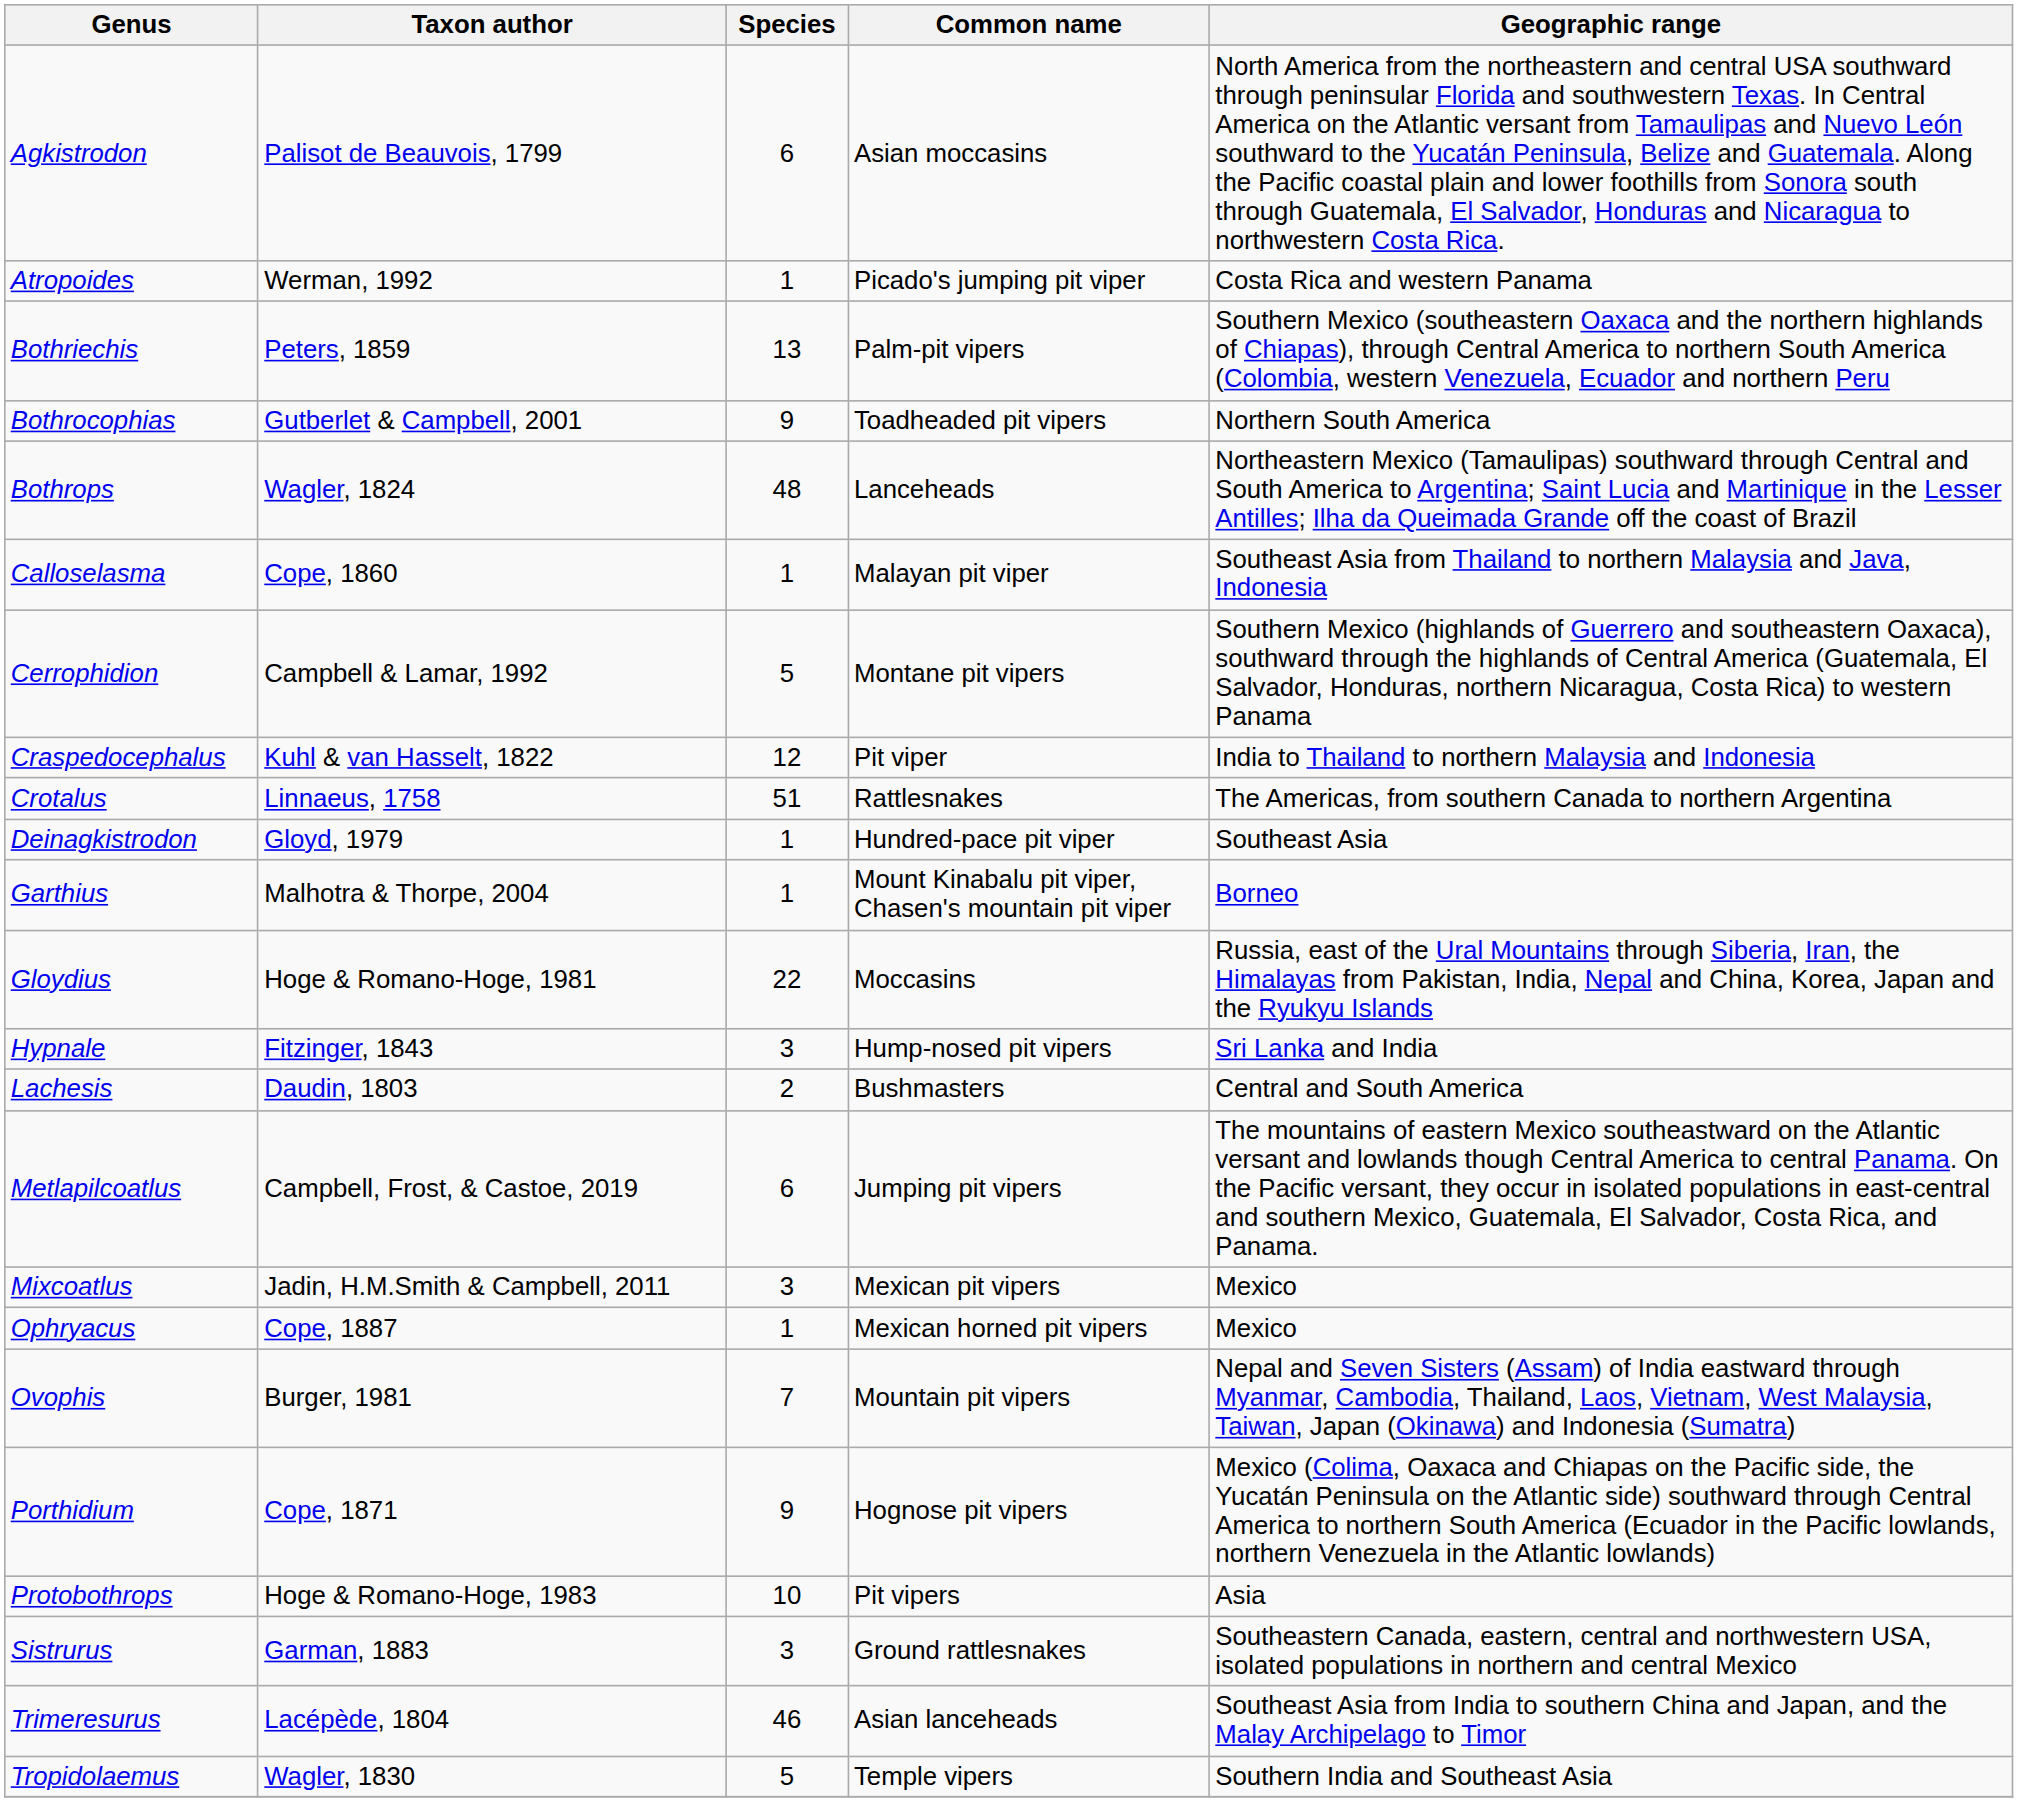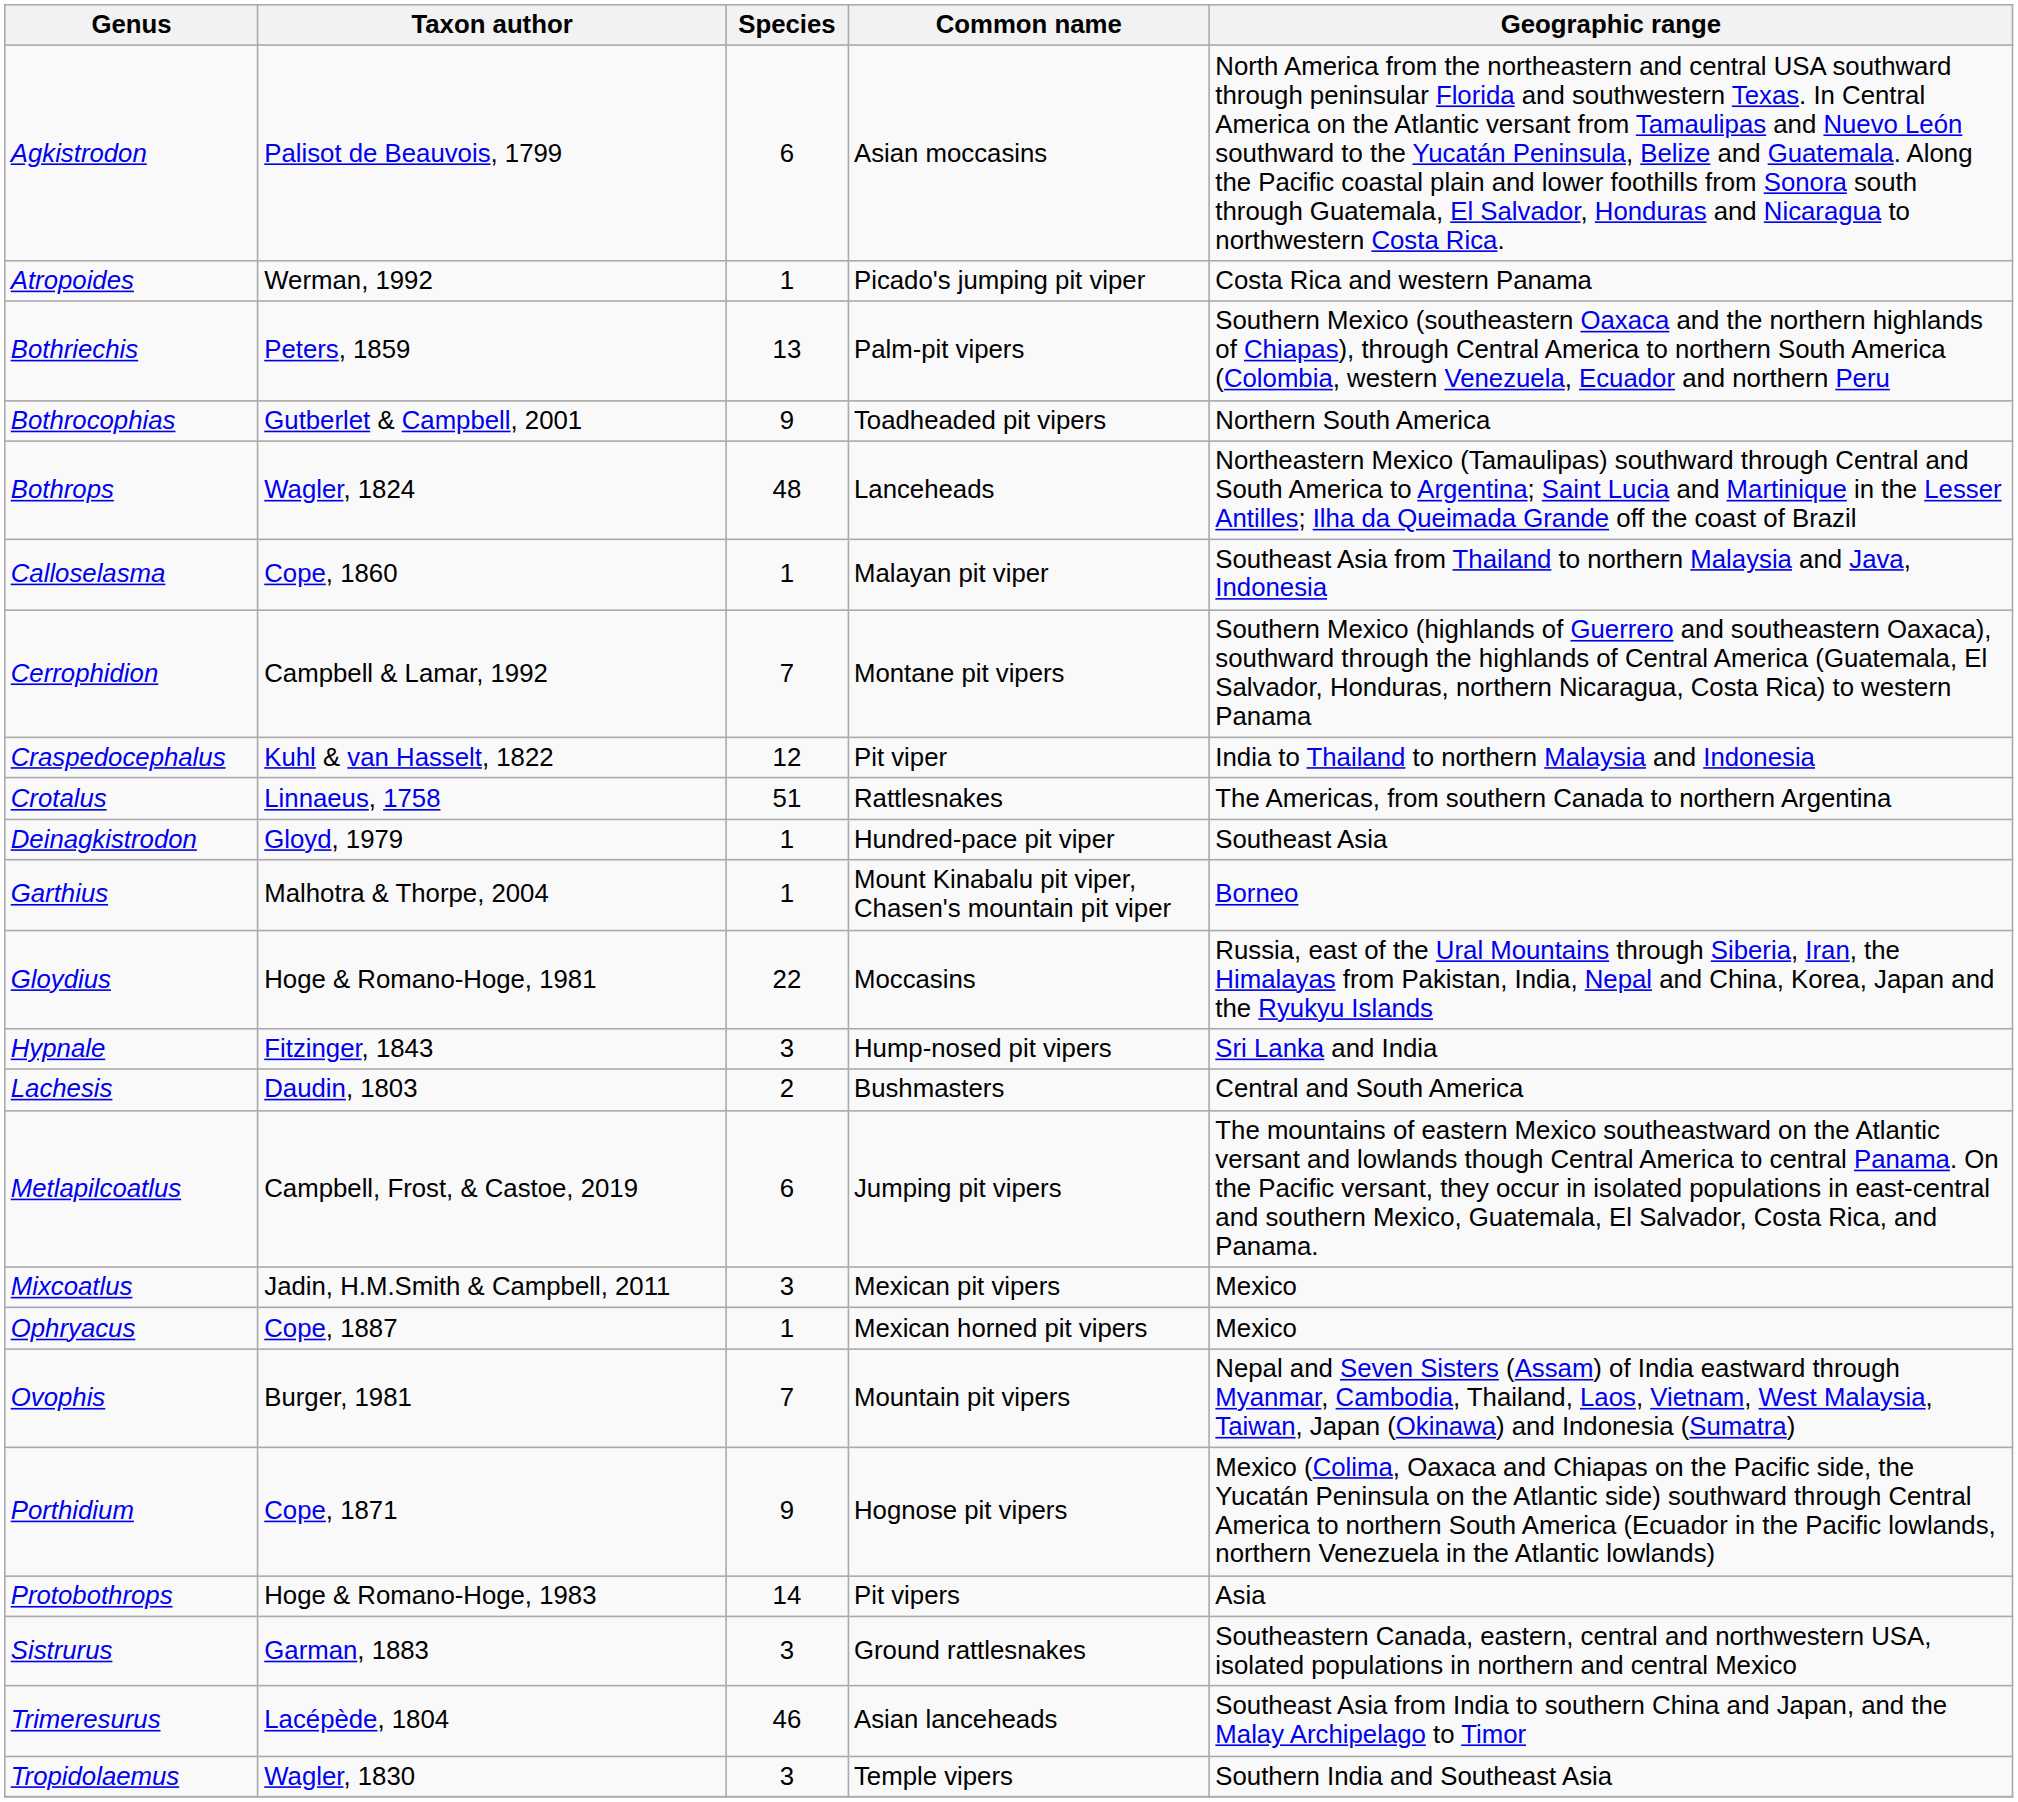Cerrophidion | Species: 5 -> 7
Protobothrops | Species: 10 -> 14
Tropidolaemus | Species: 5 -> 3
